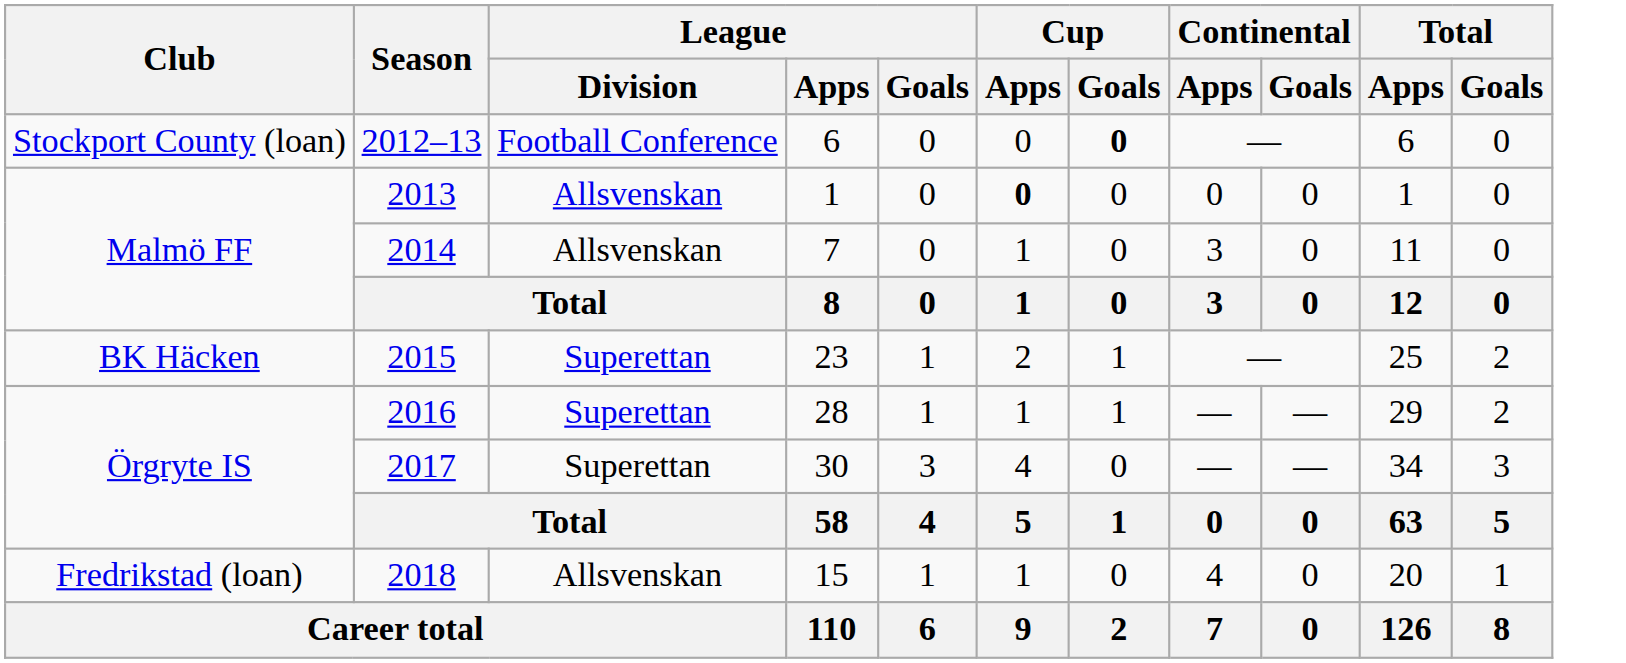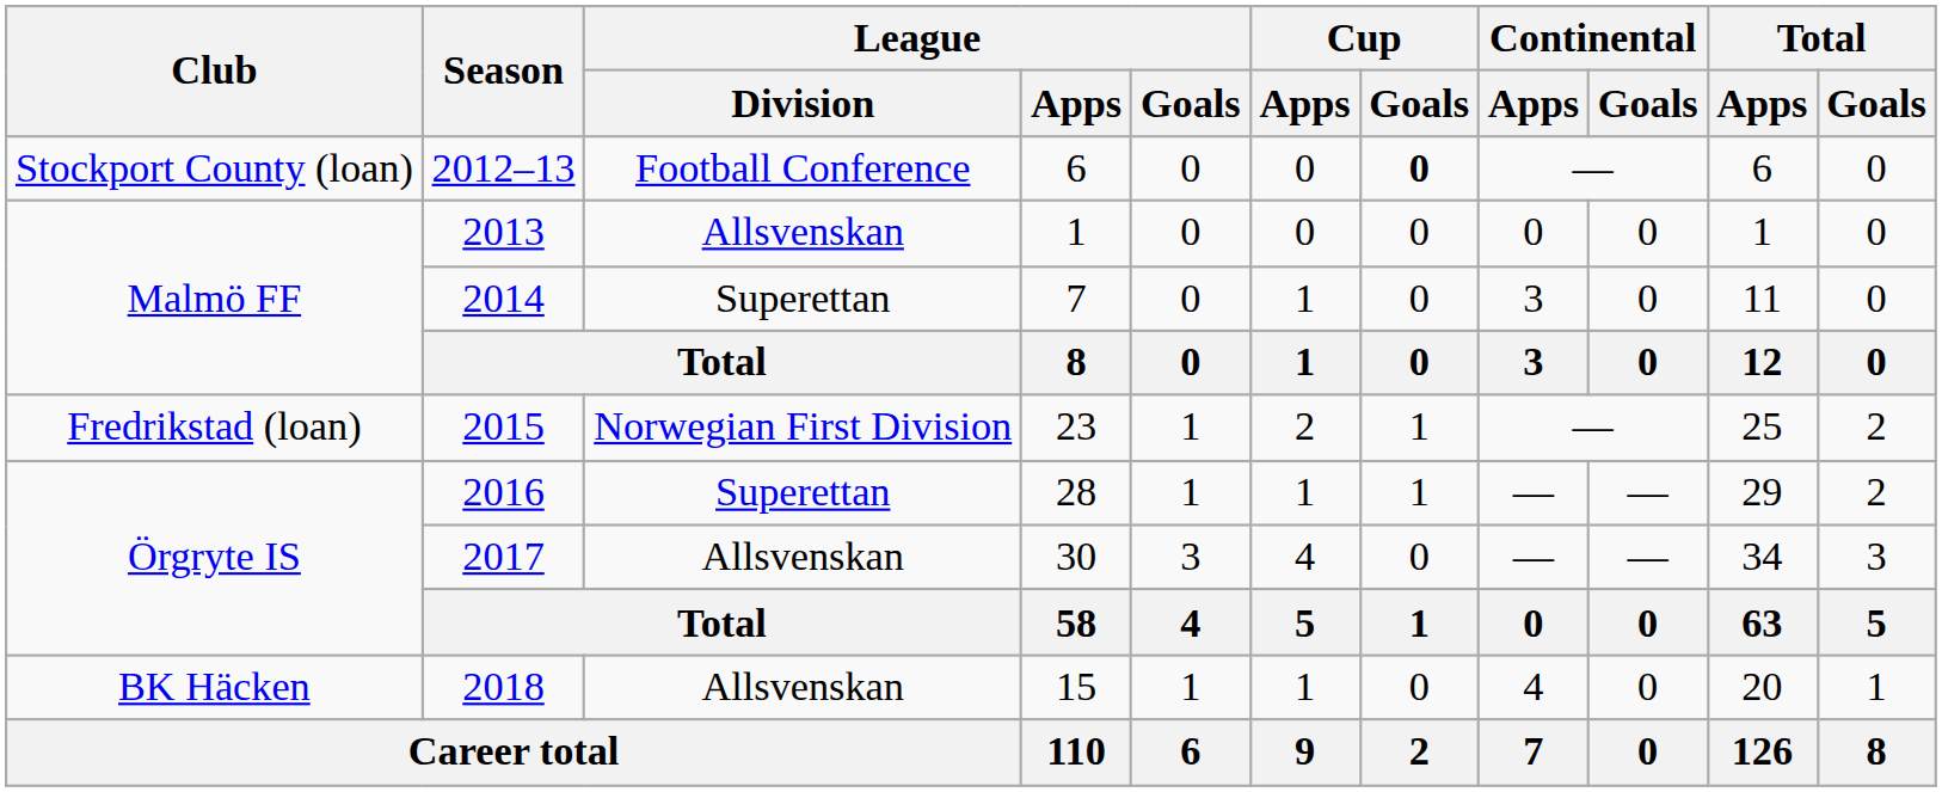2013 | Cup / Apps: bold -> normal
2014 | League / Division: Allsvenskan -> Superettan
2015 | Club: BK Häcken -> Fredrikstad (loan)
2015 | League / Division: Superettan -> Norwegian First Division
2017 | League / Division: Superettan -> Allsvenskan
2018 | Club: Fredrikstad (loan) -> BK Häcken
